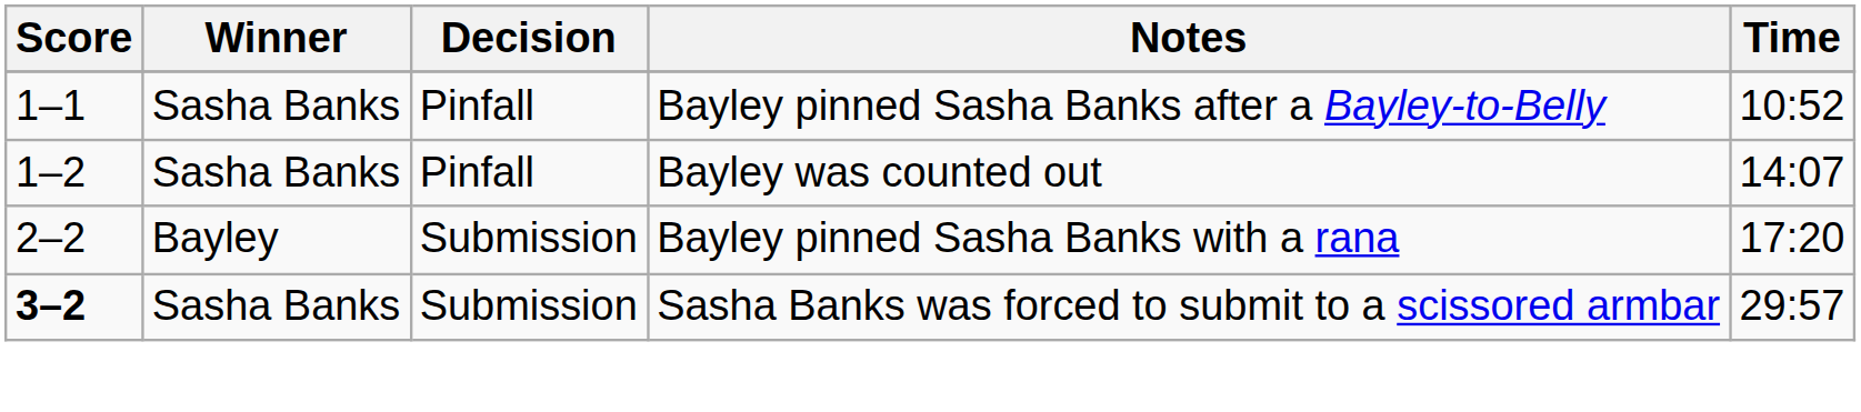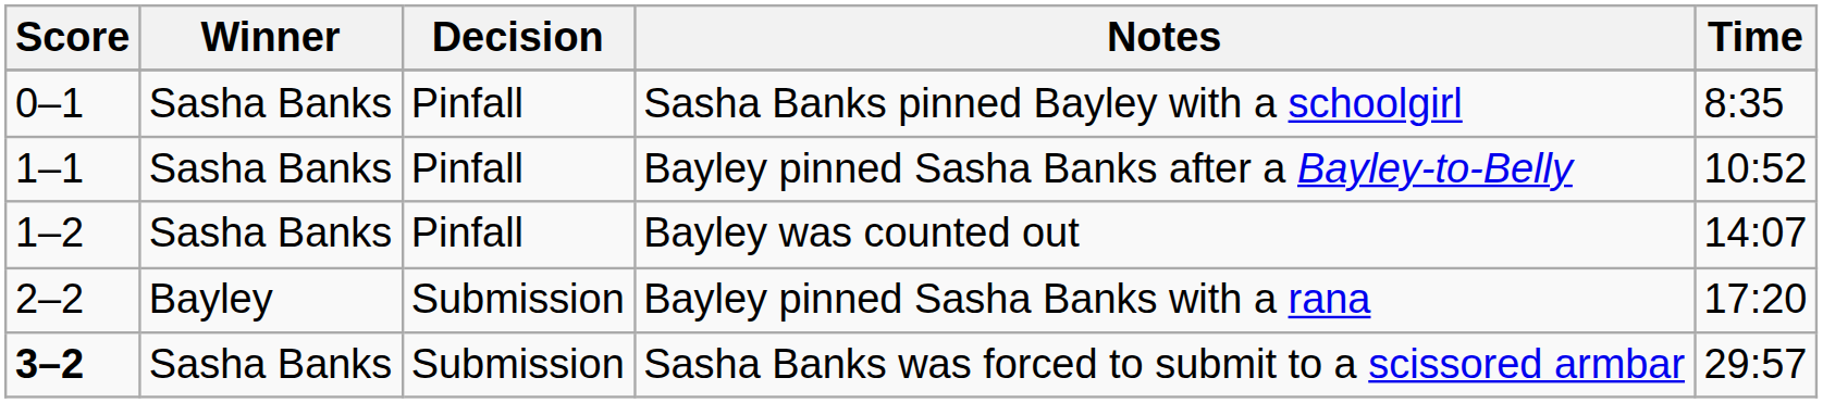+ row: 0–1 | Sasha Banks | Pinfall | Sasha Banks pinned Bayley with a schoolgirl | 8:35
